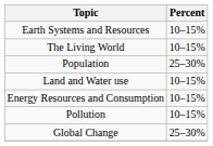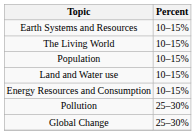Population | Percent: 25–30% -> 10–15%
Pollution | Percent: 10–15% -> 25–30%
